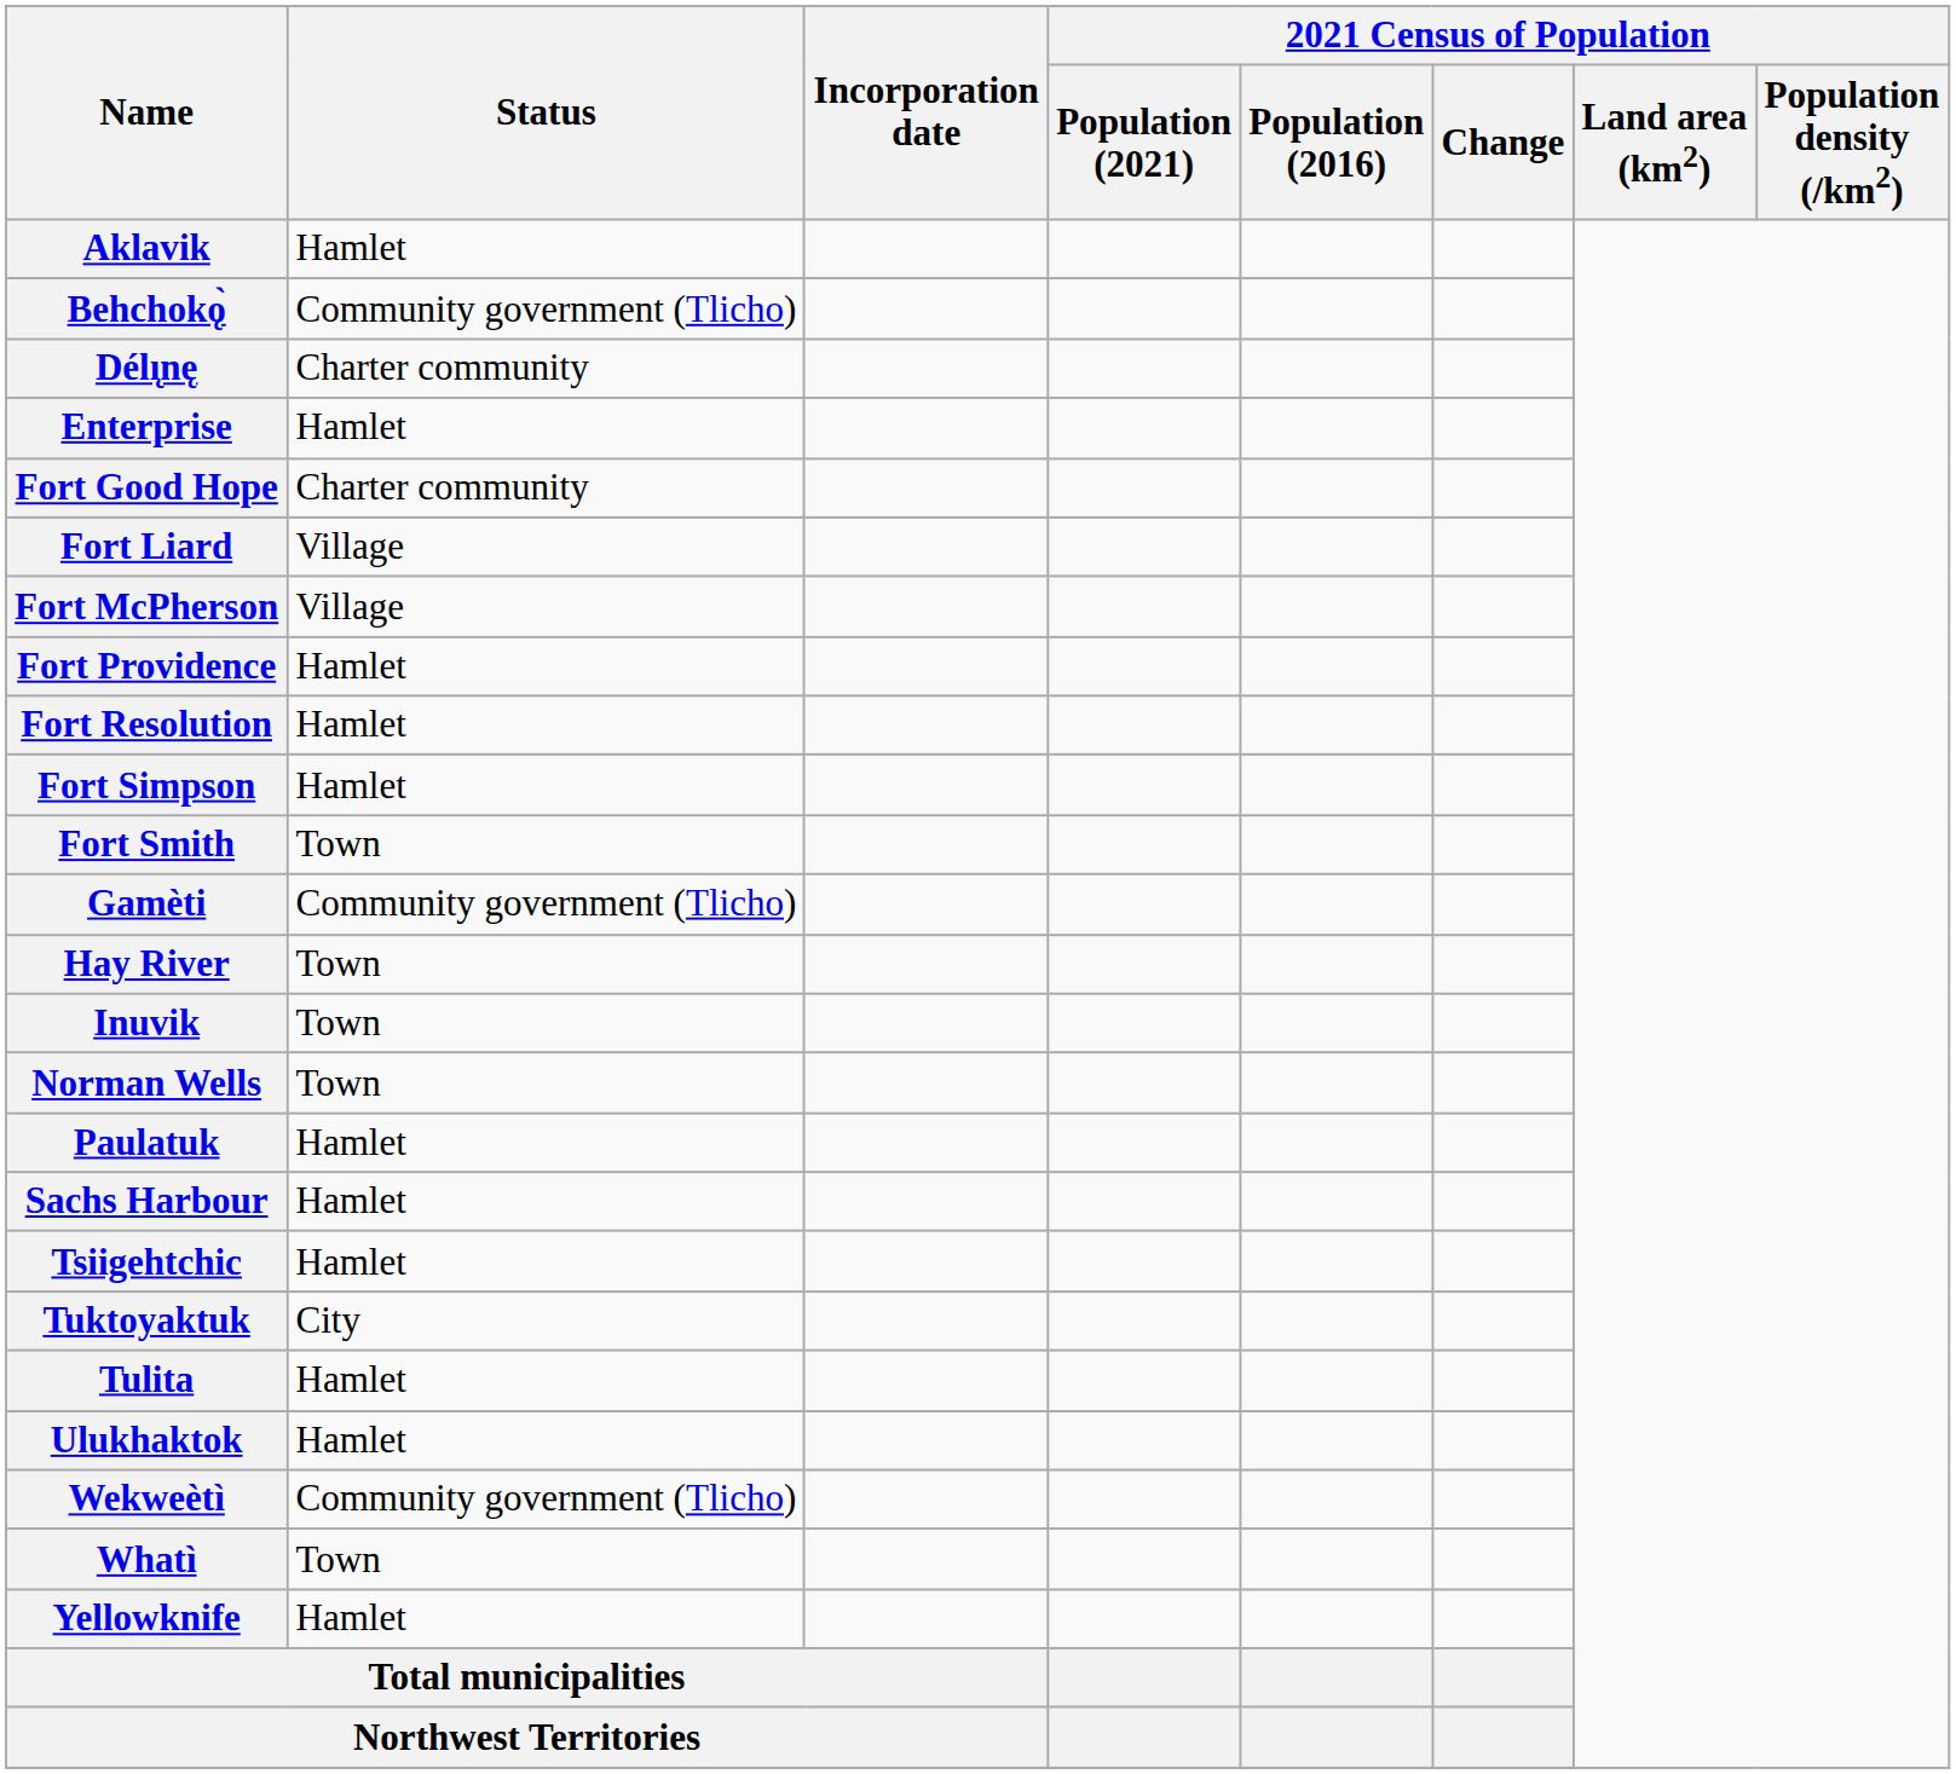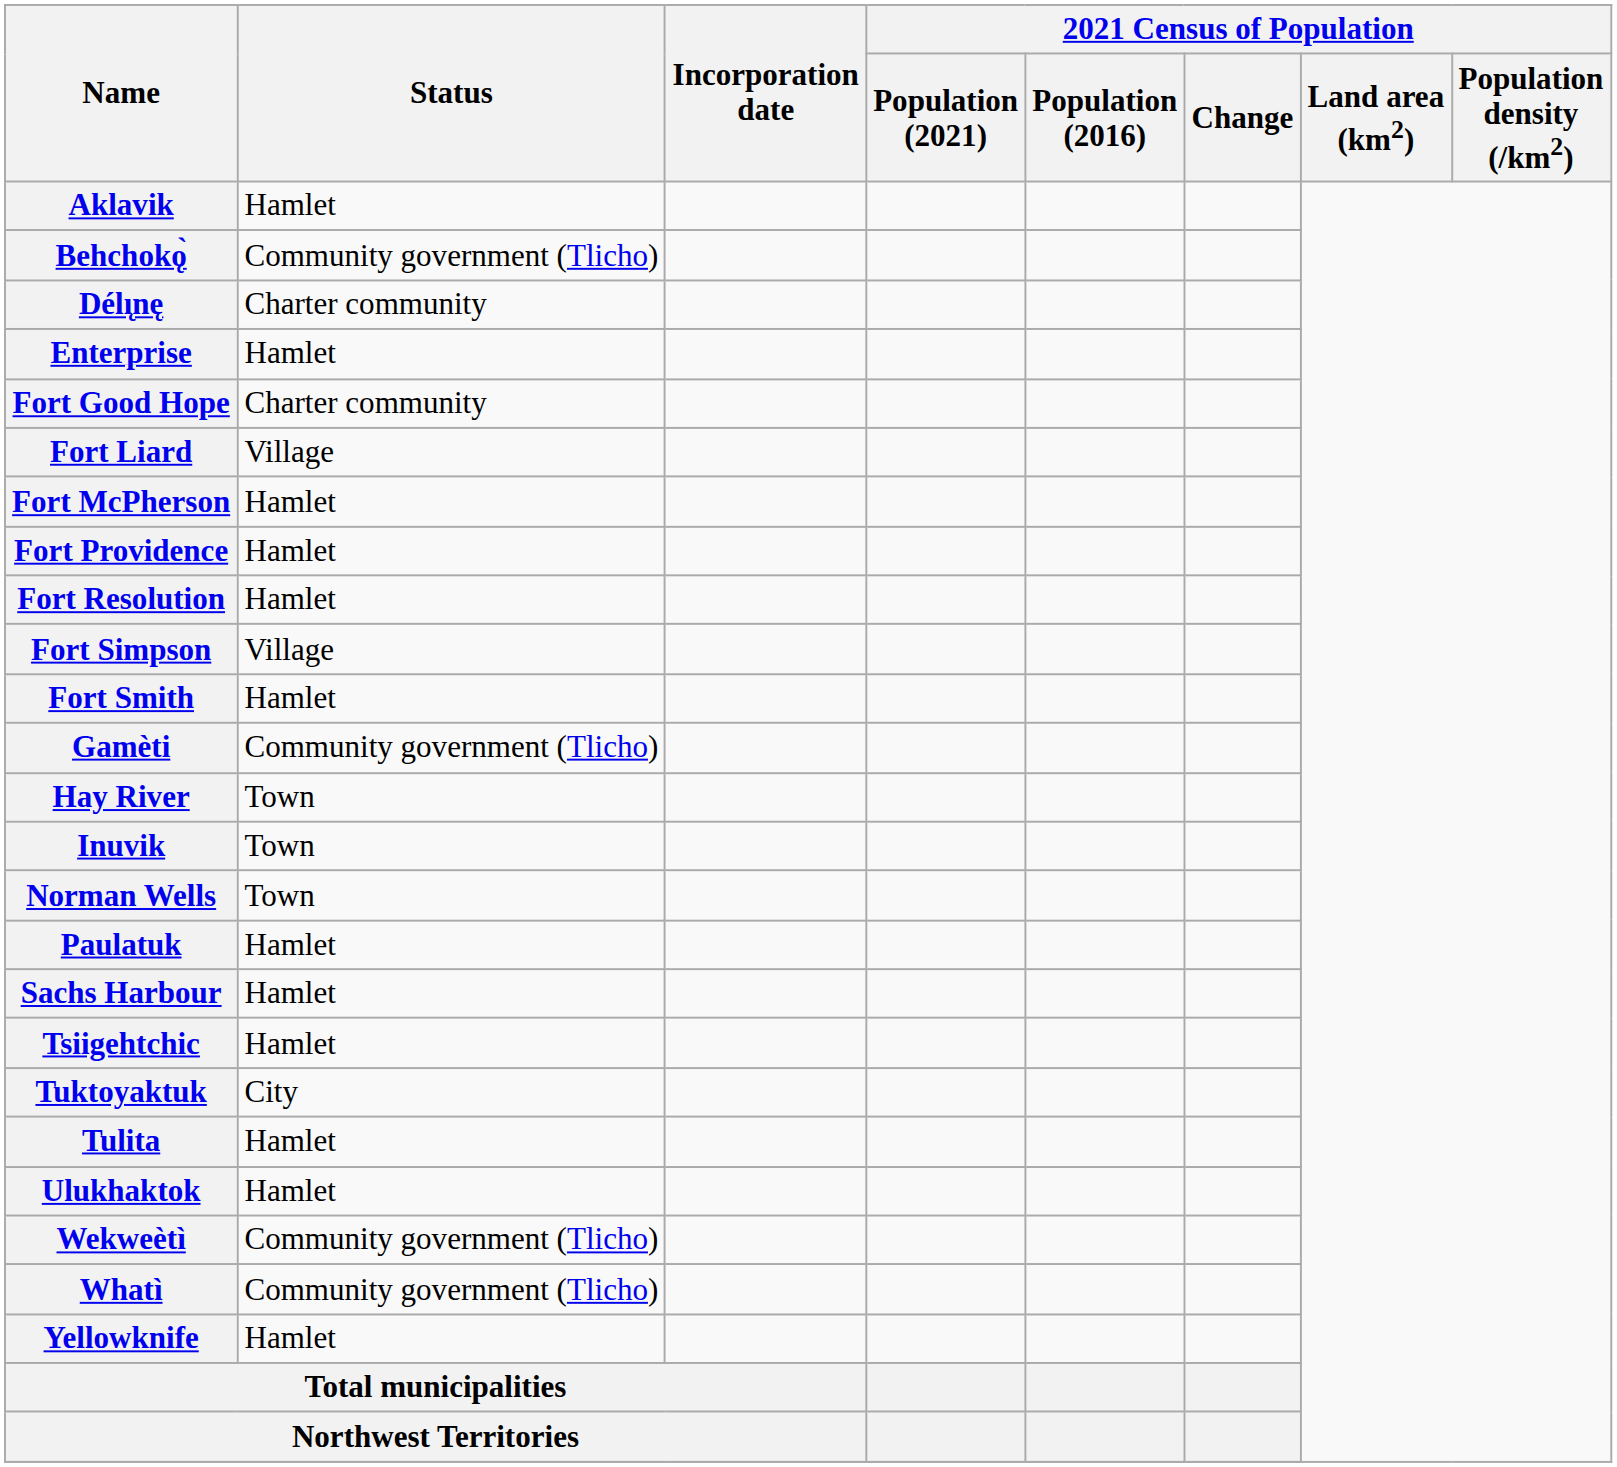Fort McPherson | Status: Village -> Hamlet
Fort Simpson | Status: Hamlet -> Village
Fort Smith | Status: Town -> Hamlet
Whatì | Status: Town -> Community government (Tlicho)
